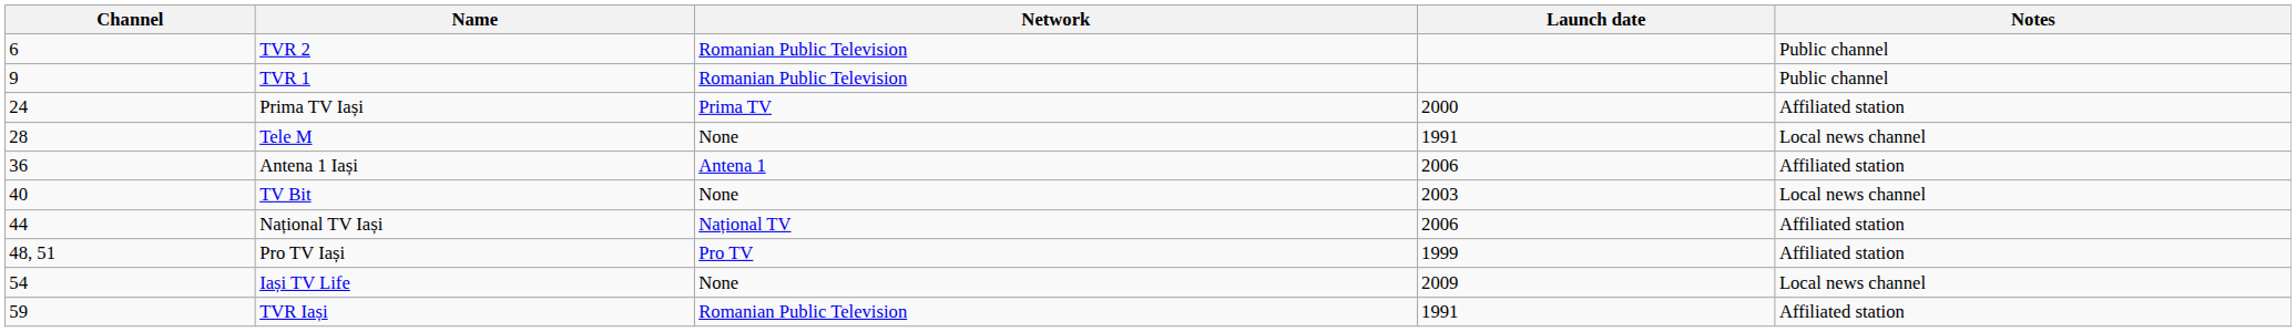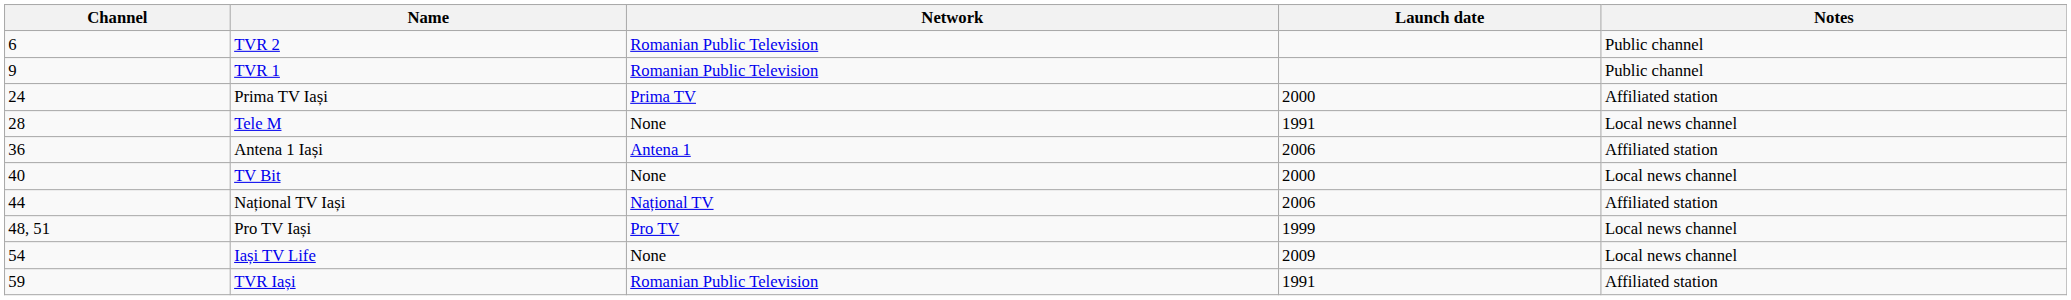TV Bit | Launch date: 2003 -> 2000
Pro TV Iași | Notes: Affiliated station -> Local news channel
